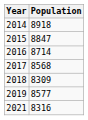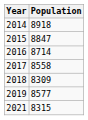2017 | Population: 8568 -> 8558
2021 | Population: 8316 -> 8315
